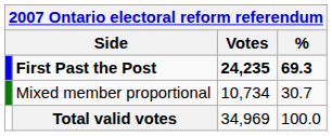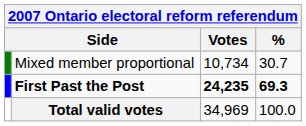rows swapped: First Past the Post <-> Mixed member proportional
